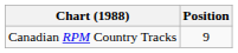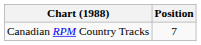Canadian RPM Country Tracks | Position: 9 -> 7
